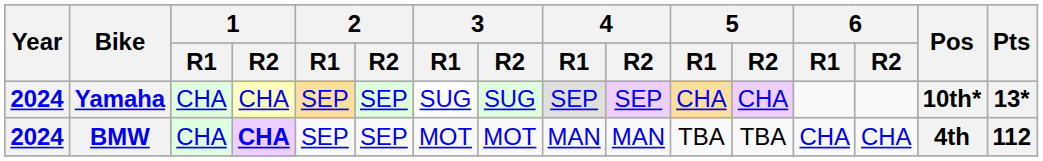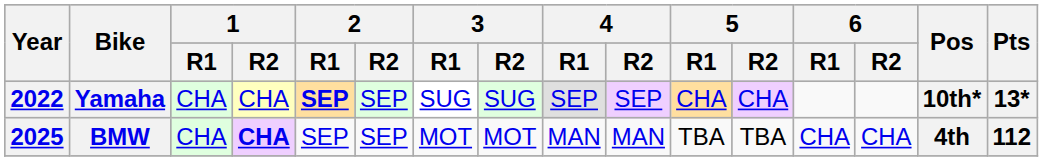Yamaha | Year: 2024 -> 2022
Yamaha | 2 / R1: normal -> bold
BMW | Year: 2024 -> 2025
